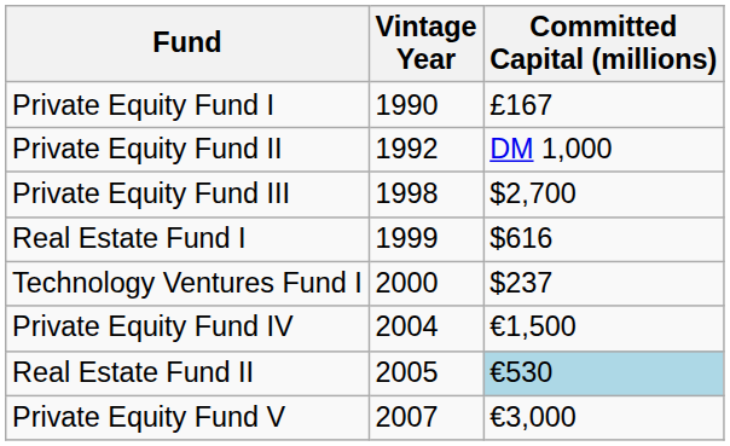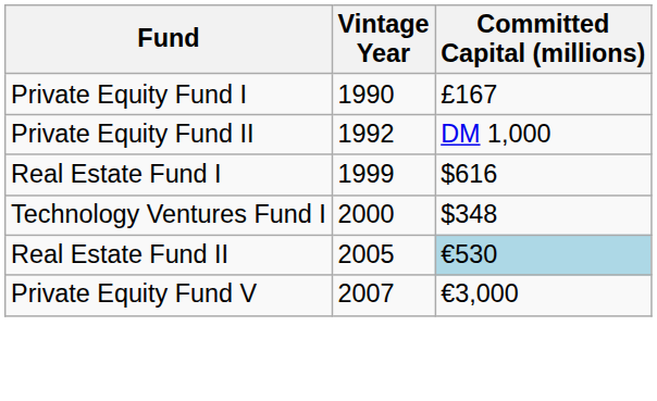- row: Private Equity Fund III | 1998 | $2,700
Technology Ventures Fund I | Committed Capital (millions): $237 -> $348
- row: Private Equity Fund IV | 2004 | €1,500
